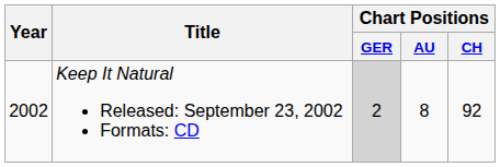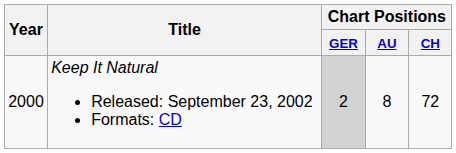Keep It Natural Released: September 23, 2002 Formats: CD | Year: 2002 -> 2000
Keep It Natural Released: September 23, 2002 Formats: CD | Chart Positions / CH: 92 -> 72
